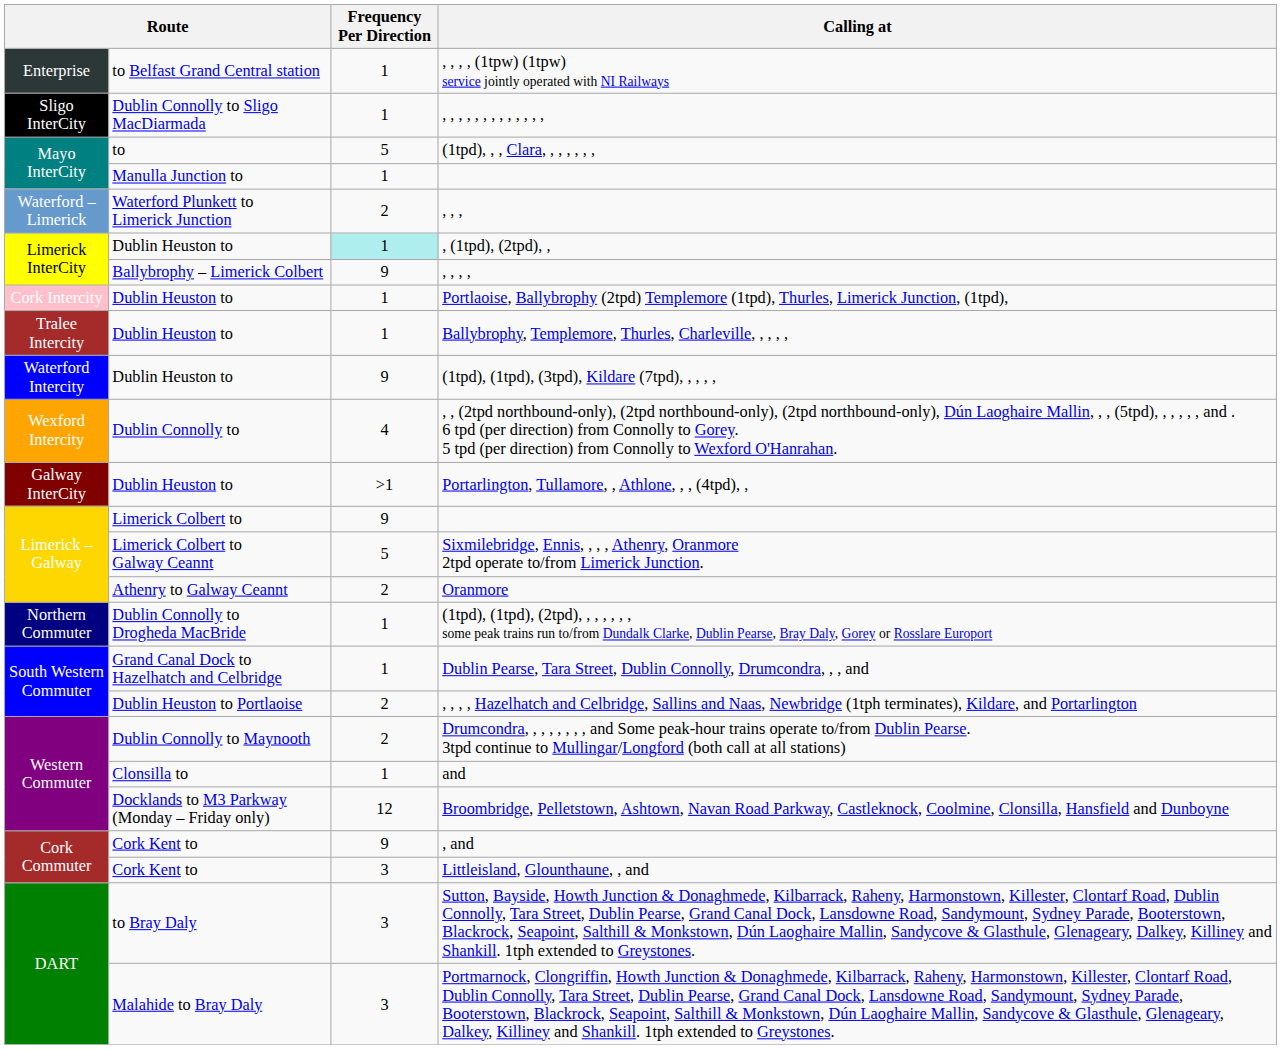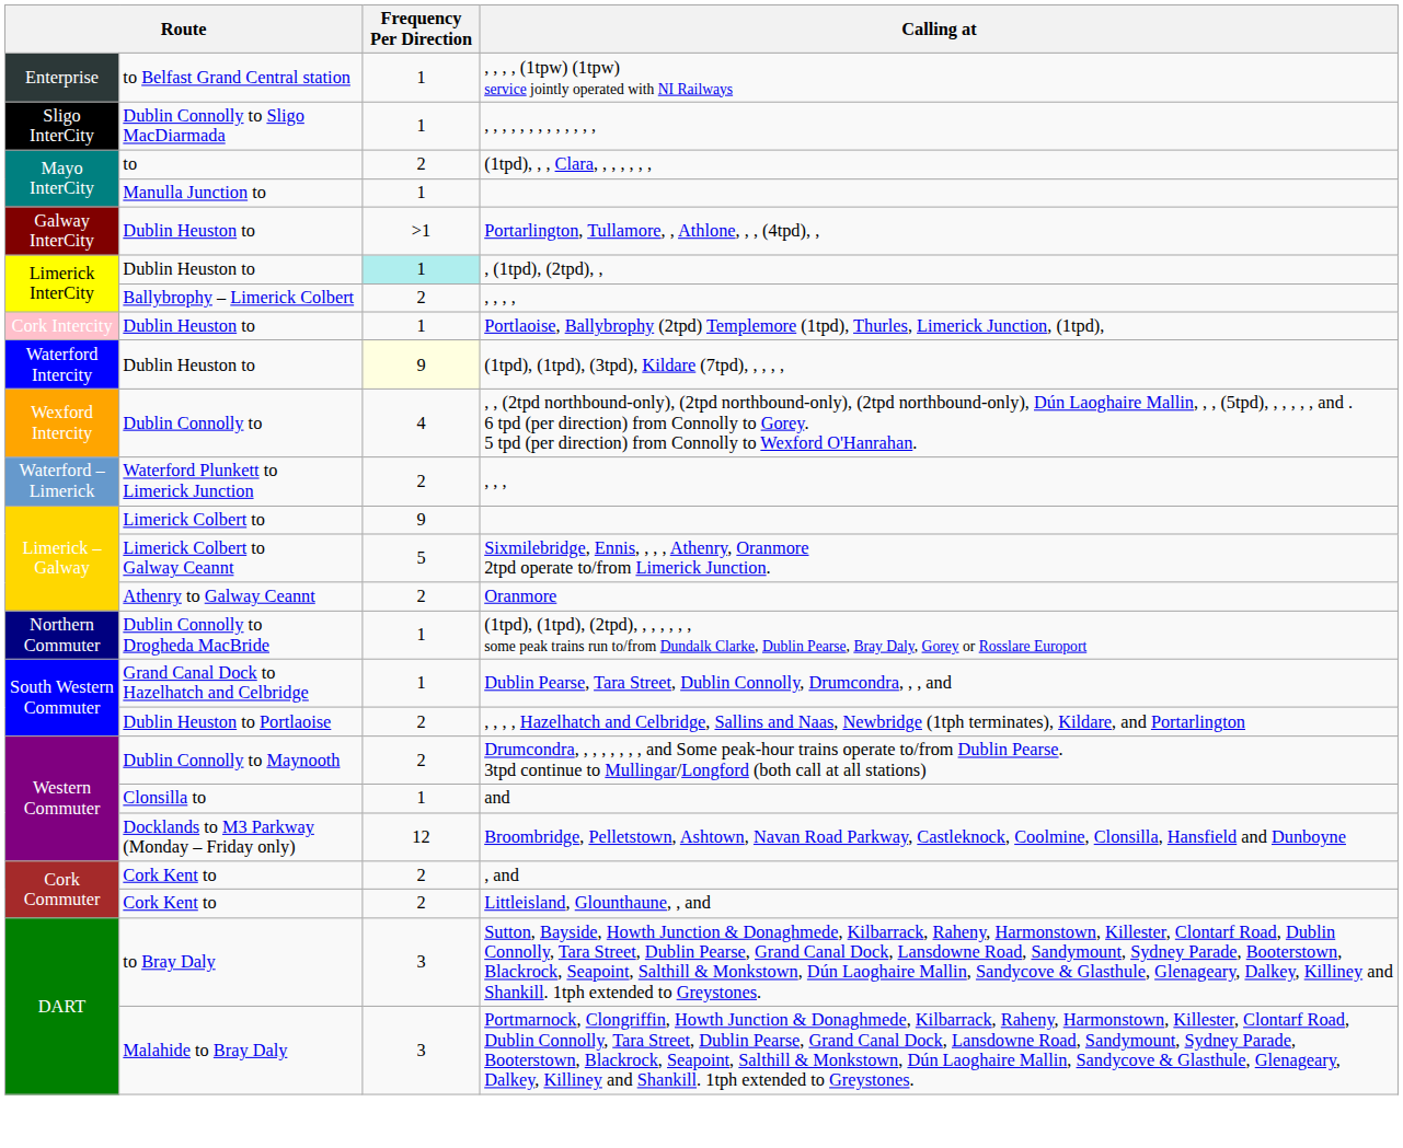(1tpd), , , Clara, , , , , , , | Frequency Per Direction: 5 -> 2
rows swapped: Portarlington, Tullamore, , Athlone, , , (4tpd), , <-> , , ,
, , , , | Frequency Per Direction: 9 -> 2
- row: Tralee Intercity | Dublin Heuston to | 1 | Ballybrophy, Templemore, Thurles, Charleville, , , , ,
(1tpd), (1tpd), (3tpd), Kildare (7tpd), , , , , | Frequency Per Direction: no background -> lightyellow background
, and | Frequency Per Direction: 9 -> 2
Littleisland, Glounthaune, , and | Frequency Per Direction: 3 -> 2
